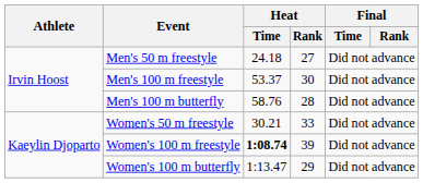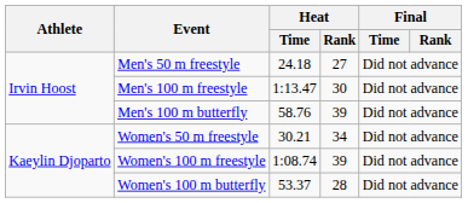Men's 100 m freestyle | Heat / Time: 53.37 -> 1:13.47
Men's 100 m butterfly | Heat / Rank: 28 -> 39
Women's 50 m freestyle | Heat / Rank: 33 -> 34
Women's 100 m freestyle | Heat / Time: bold -> normal
Women's 100 m butterfly | Heat / Time: 1:13.47 -> 53.37
Women's 100 m butterfly | Heat / Rank: 29 -> 28
